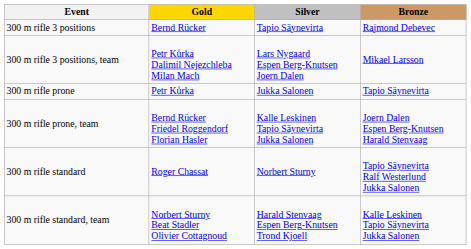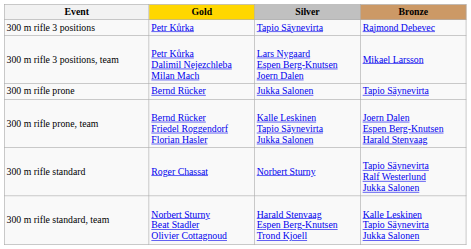300 m rifle 3 positions | Gold: Bernd Rücker -> Petr Kůrka
300 m rifle prone | Gold: Petr Kůrka -> Bernd Rücker
